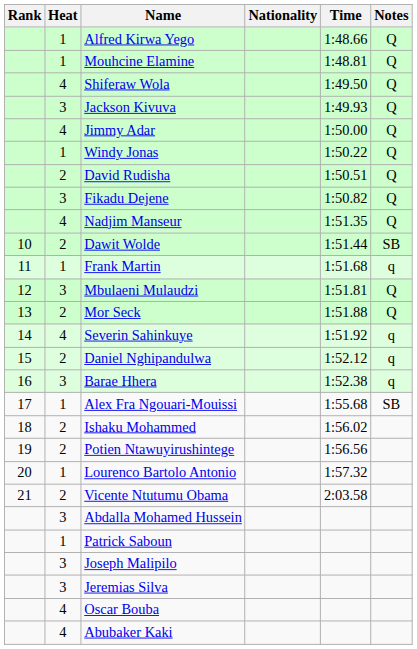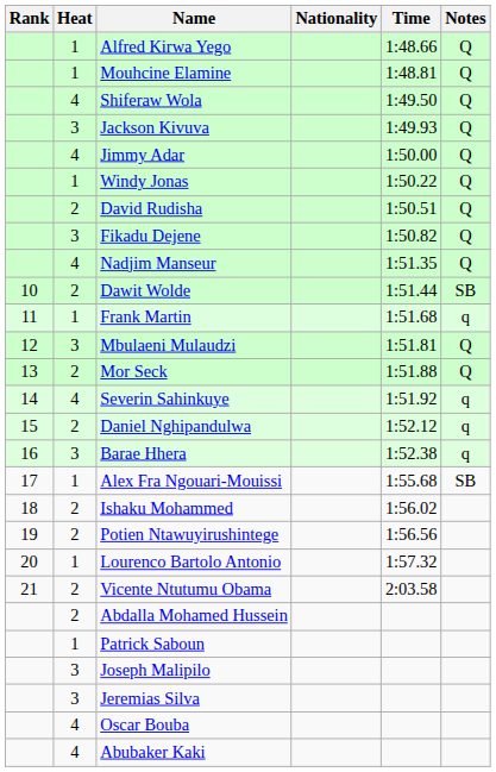Abdalla Mohamed Hussein | Heat: 3 -> 2
